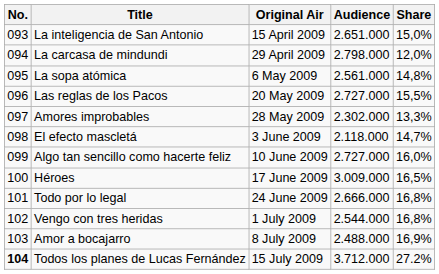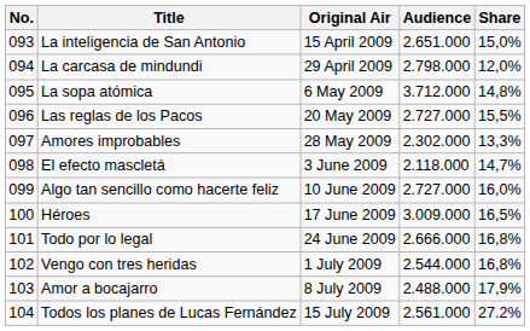La sopa atómica | Audience: 2.561.000 -> 3.712.000
Amor a bocajarro | Share: 16,9% -> 17,9%
Todos los planes de Lucas Fernández | No.: bold -> normal
Todos los planes de Lucas Fernández | Audience: 3.712.000 -> 2.561.000
